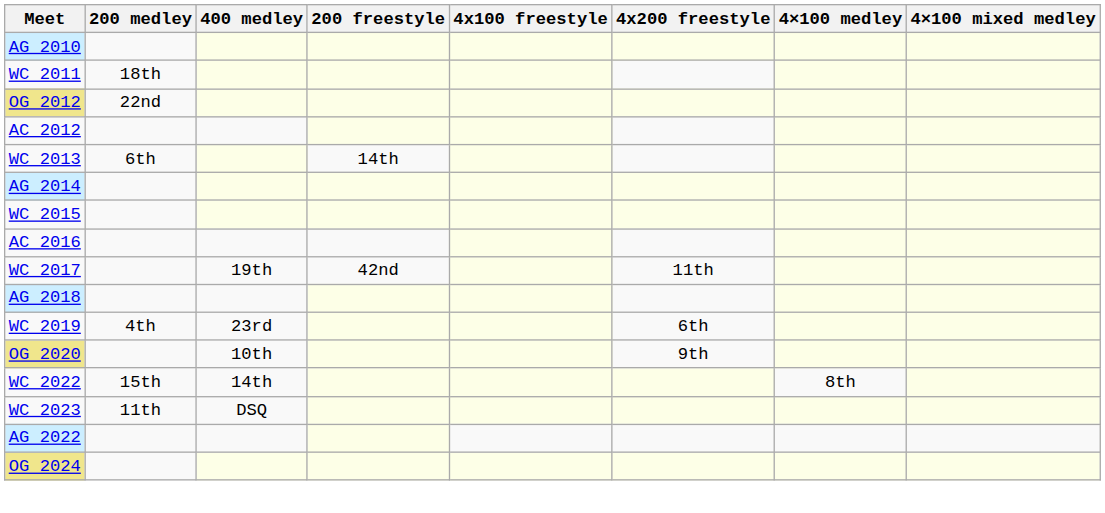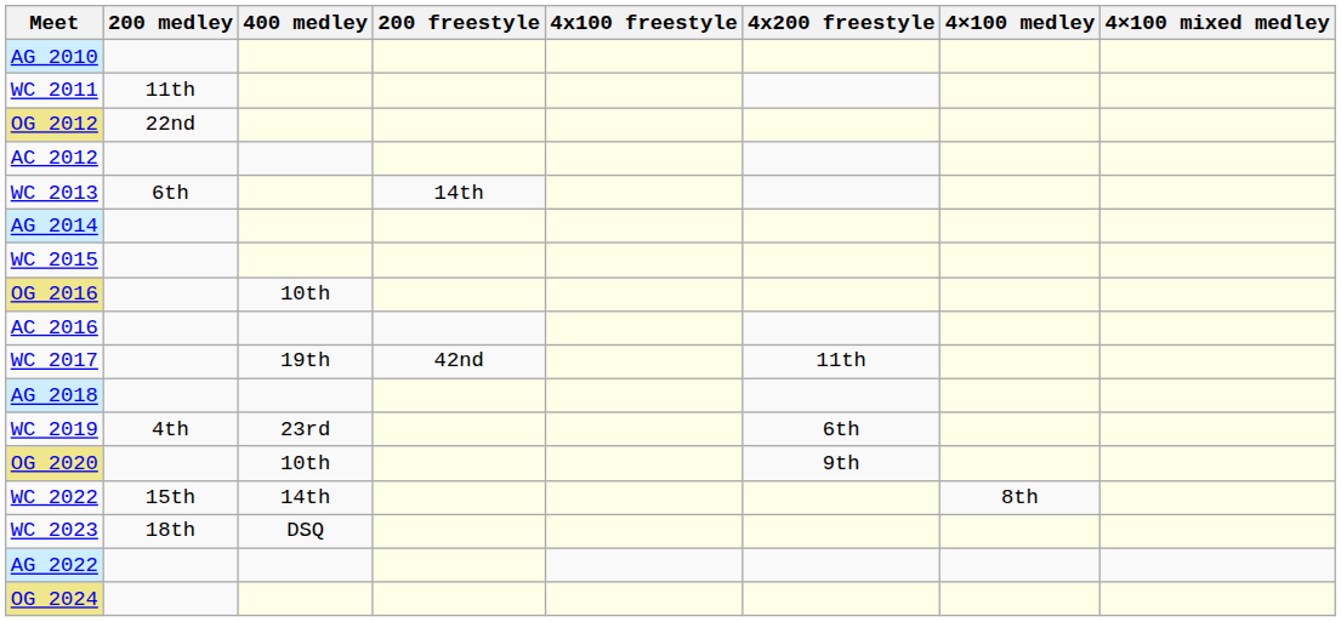WC 2011 | 200 medley: 18th -> 11th
+ row: OG 2016 | 10th
WC 2023 | 200 medley: 11th -> 18th
